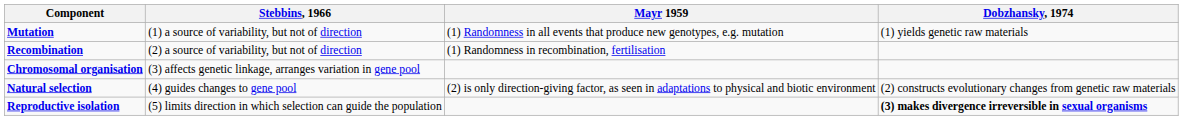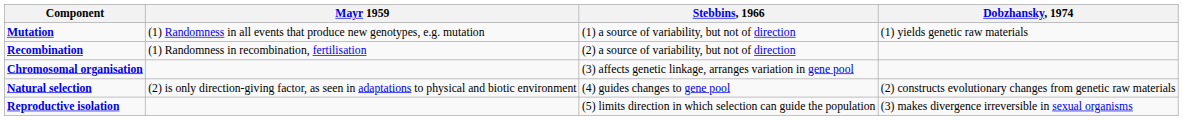columns swapped: Mayr 1959 <-> Stebbins, 1966
Reproductive isolation | Dobzhansky, 1974: bold -> normal
